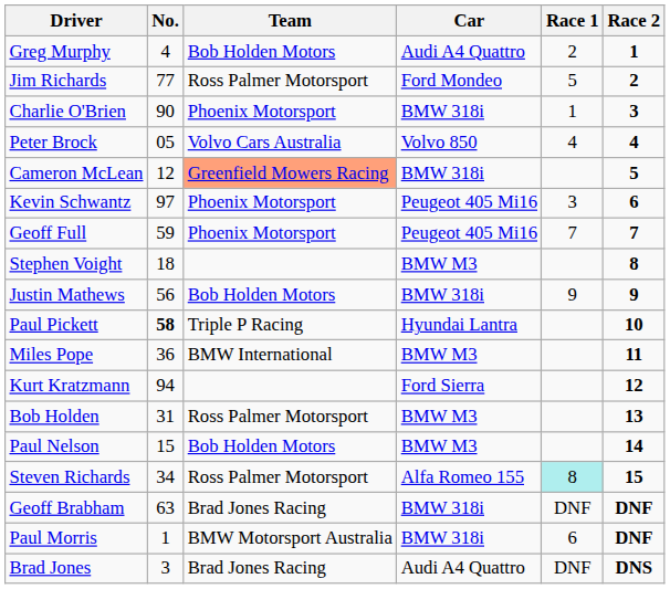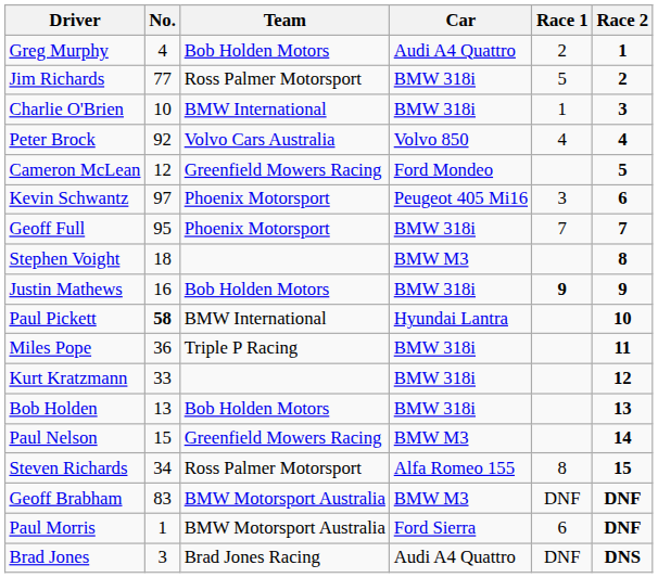Jim Richards | Car: Ford Mondeo -> BMW 318i
Charlie O'Brien | No.: 90 -> 10
Charlie O'Brien | Team: Phoenix Motorsport -> BMW International
Peter Brock | No.: 05 -> 92
Cameron McLean | Team: lightsalmon background -> no background
Cameron McLean | Car: BMW 318i -> Ford Mondeo
Geoff Full | No.: 59 -> 95
Geoff Full | Car: Peugeot 405 Mi16 -> BMW 318i
Justin Mathews | No.: 56 -> 16
Justin Mathews | Race 1: normal -> bold
Paul Pickett | Team: Triple P Racing -> BMW International
Miles Pope | Team: BMW International -> Triple P Racing
Miles Pope | Car: BMW M3 -> BMW 318i
Kurt Kratzmann | No.: 94 -> 33
Kurt Kratzmann | Car: Ford Sierra -> BMW 318i
Bob Holden | No.: 31 -> 13
Bob Holden | Team: Ross Palmer Motorsport -> Bob Holden Motors
Bob Holden | Car: BMW M3 -> BMW 318i
Paul Nelson | Team: Bob Holden Motors -> Greenfield Mowers Racing
Steven Richards | Race 1: paleturquoise background -> no background
Geoff Brabham | No.: 63 -> 83
Geoff Brabham | Team: Brad Jones Racing -> BMW Motorsport Australia
Geoff Brabham | Car: BMW 318i -> BMW M3
Paul Morris | Car: BMW 318i -> Ford Sierra
